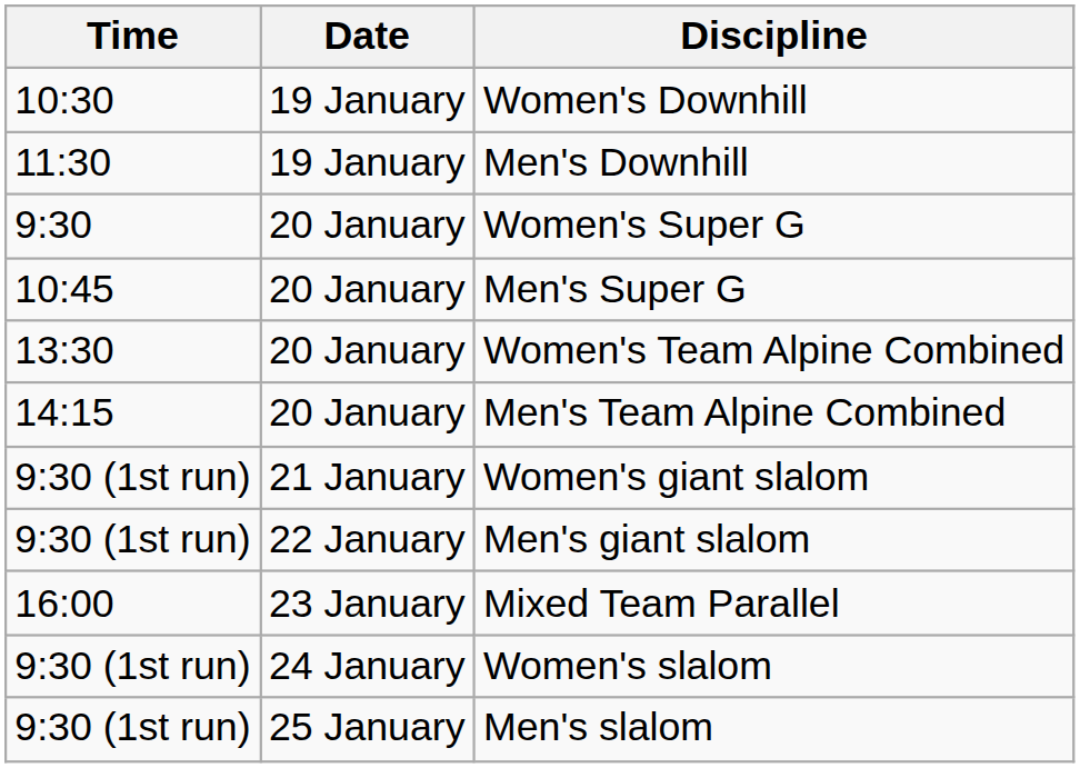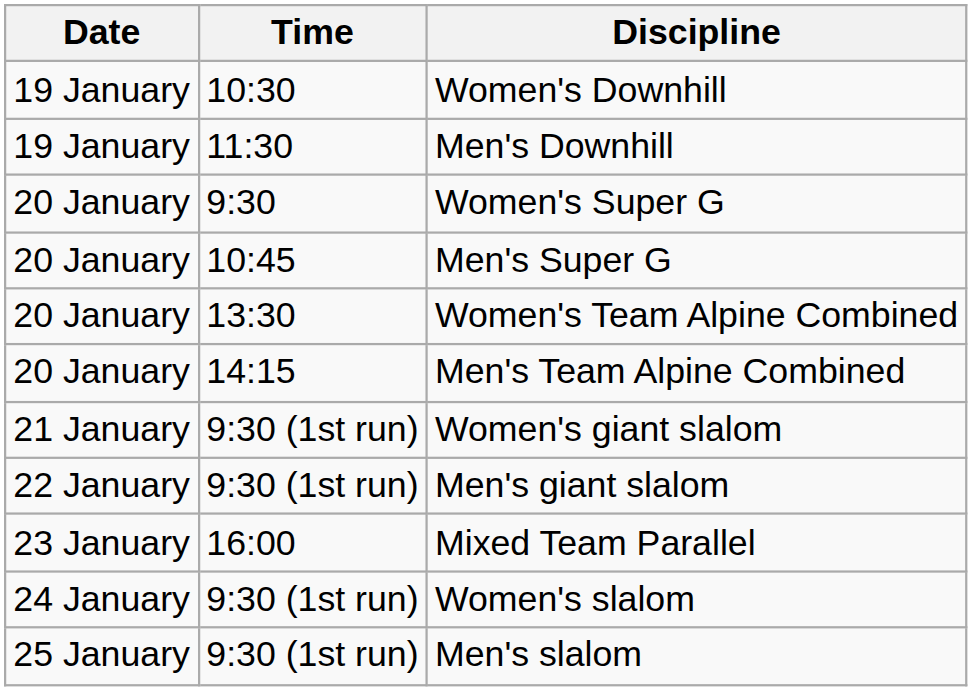columns swapped: Date <-> Time
